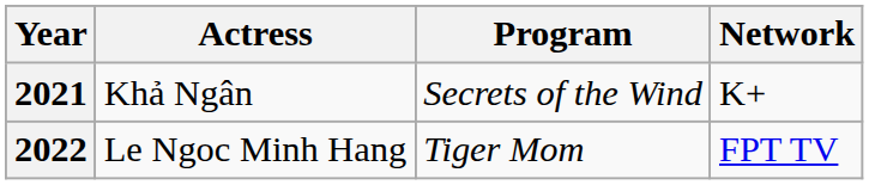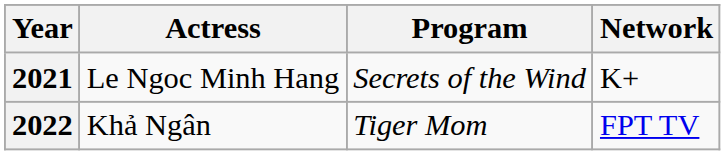2021 | Actress: Khả Ngân -> Le Ngoc Minh Hang
2022 | Actress: Le Ngoc Minh Hang -> Khả Ngân
